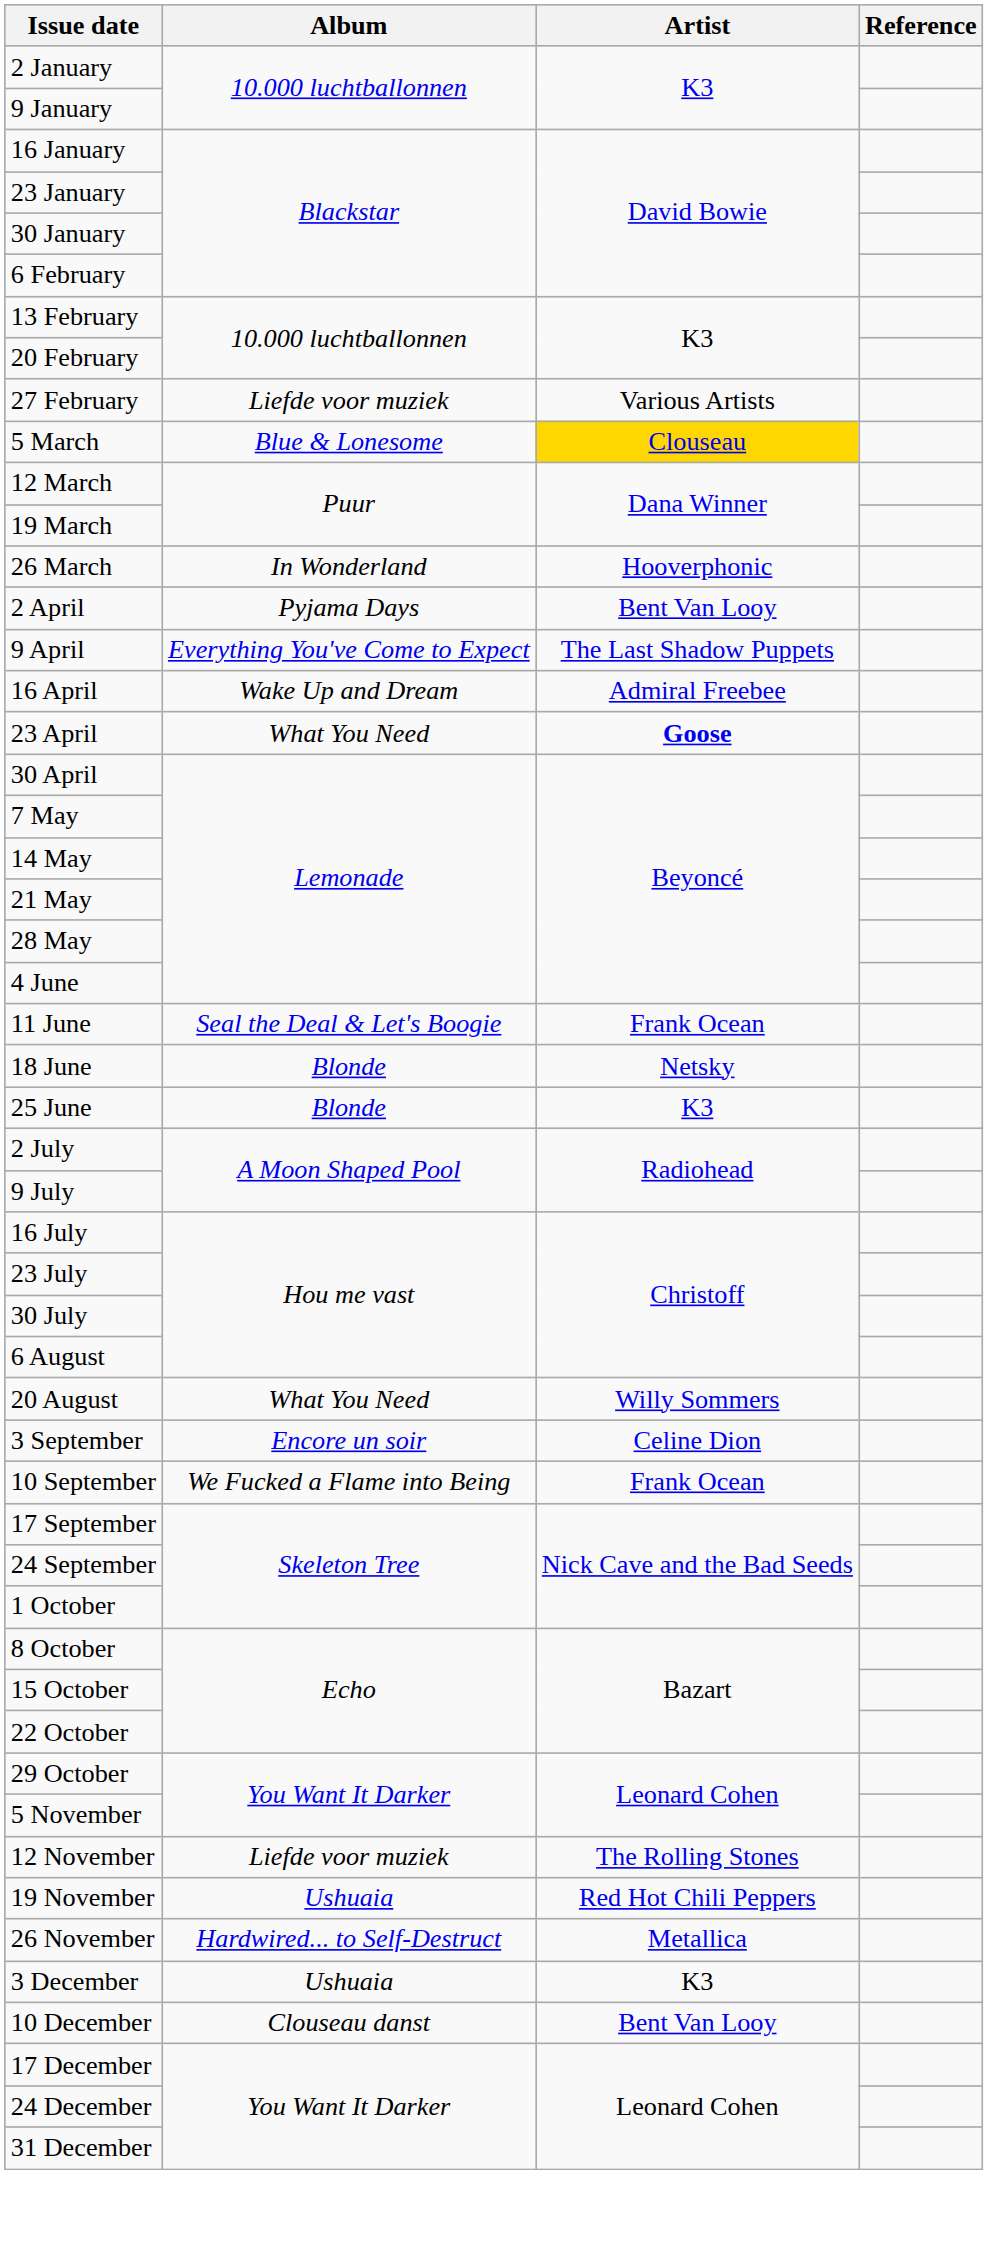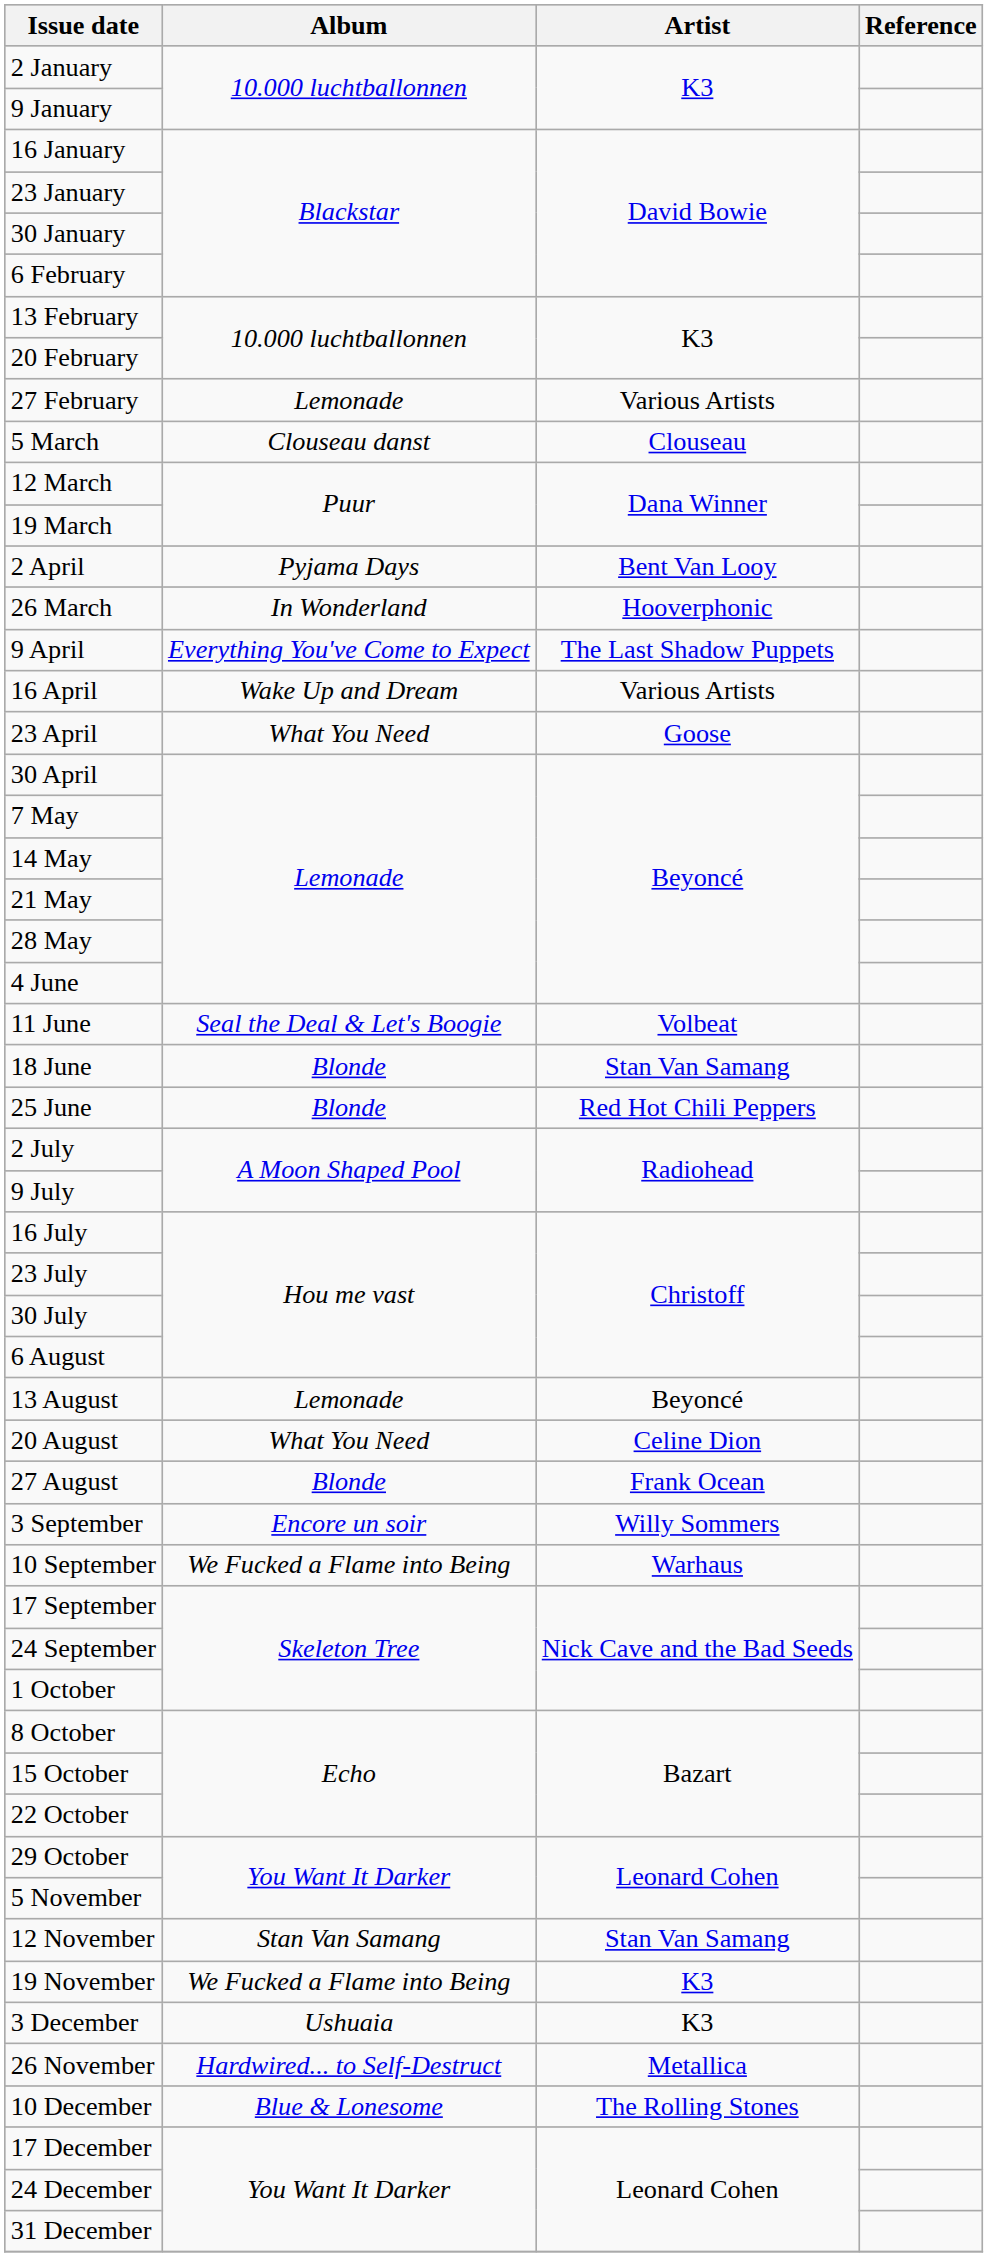27 February | Album: Liefde voor muziek -> Lemonade
5 March | Album: Blue & Lonesome -> Clouseau danst
5 March | Artist: gold background -> no background
rows swapped: 26 March <-> 2 April
16 April | Artist: Admiral Freebee -> Various Artists
23 April | Artist: bold -> normal
11 June | Artist: Frank Ocean -> Volbeat
18 June | Artist: Netsky -> Stan Van Samang
25 June | Artist: K3 -> Red Hot Chili Peppers
+ row: 13 August | Lemonade | Beyoncé
20 August | Artist: Willy Sommers -> Celine Dion
+ row: 27 August | Blonde | Frank Ocean
3 September | Artist: Celine Dion -> Willy Sommers
10 September | Artist: Frank Ocean -> Warhaus
12 November | Album: Liefde voor muziek -> Stan Van Samang
12 November | Artist: The Rolling Stones -> Stan Van Samang
19 November | Album: Ushuaia -> We Fucked a Flame into Being
19 November | Artist: Red Hot Chili Peppers -> K3
rows swapped: 26 November <-> 3 December
10 December | Album: Clouseau danst -> Blue & Lonesome
10 December | Artist: Bent Van Looy -> The Rolling Stones
